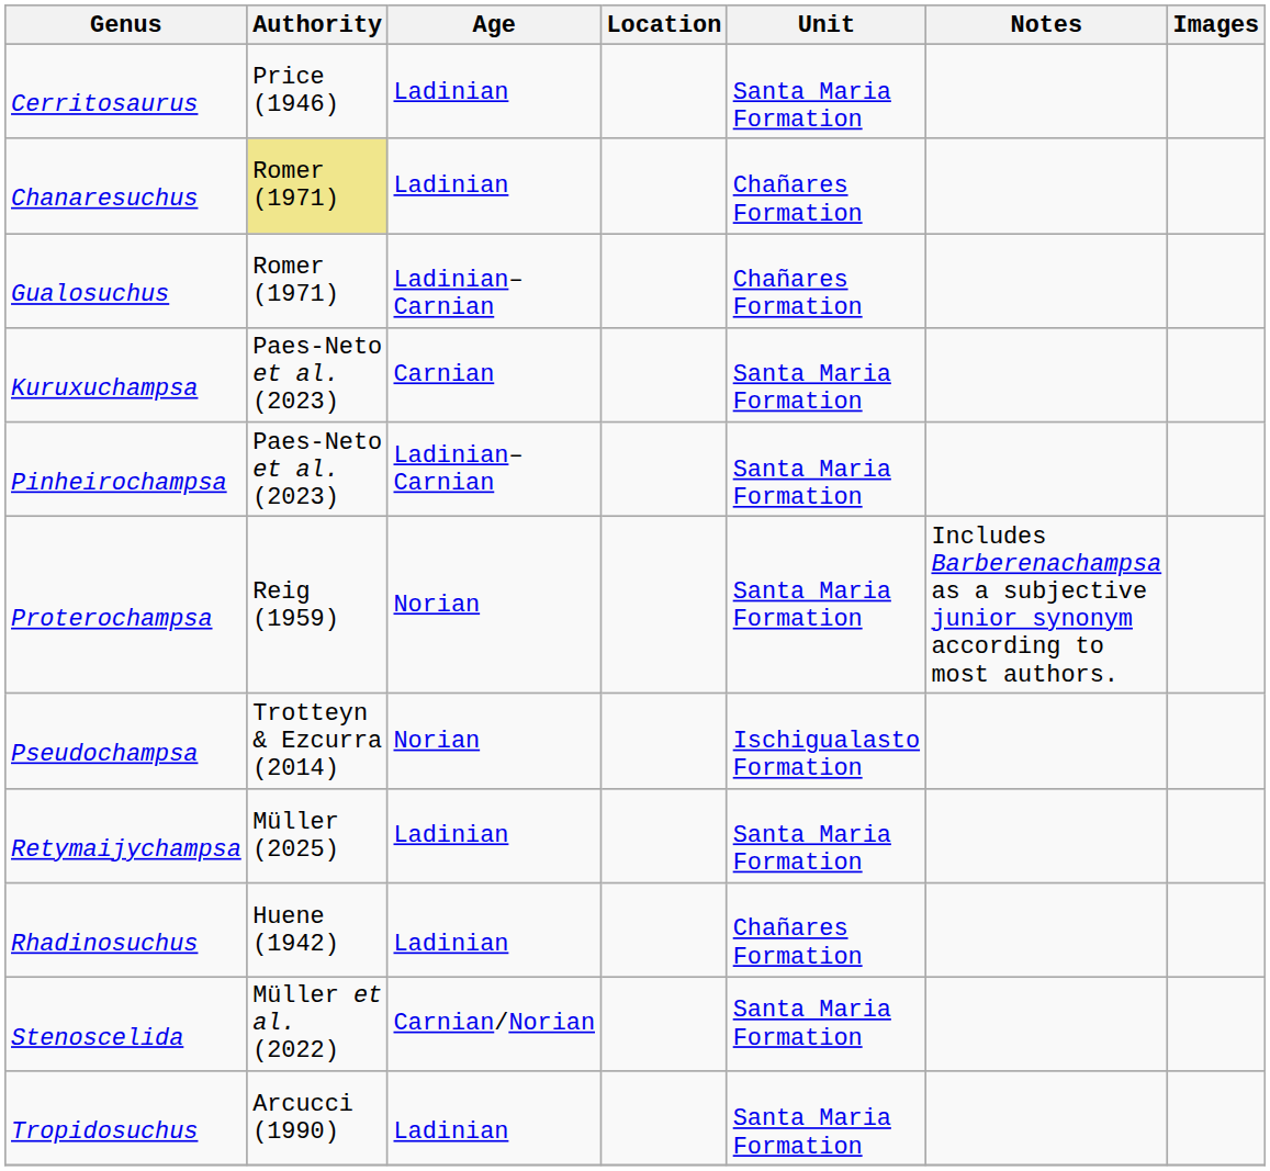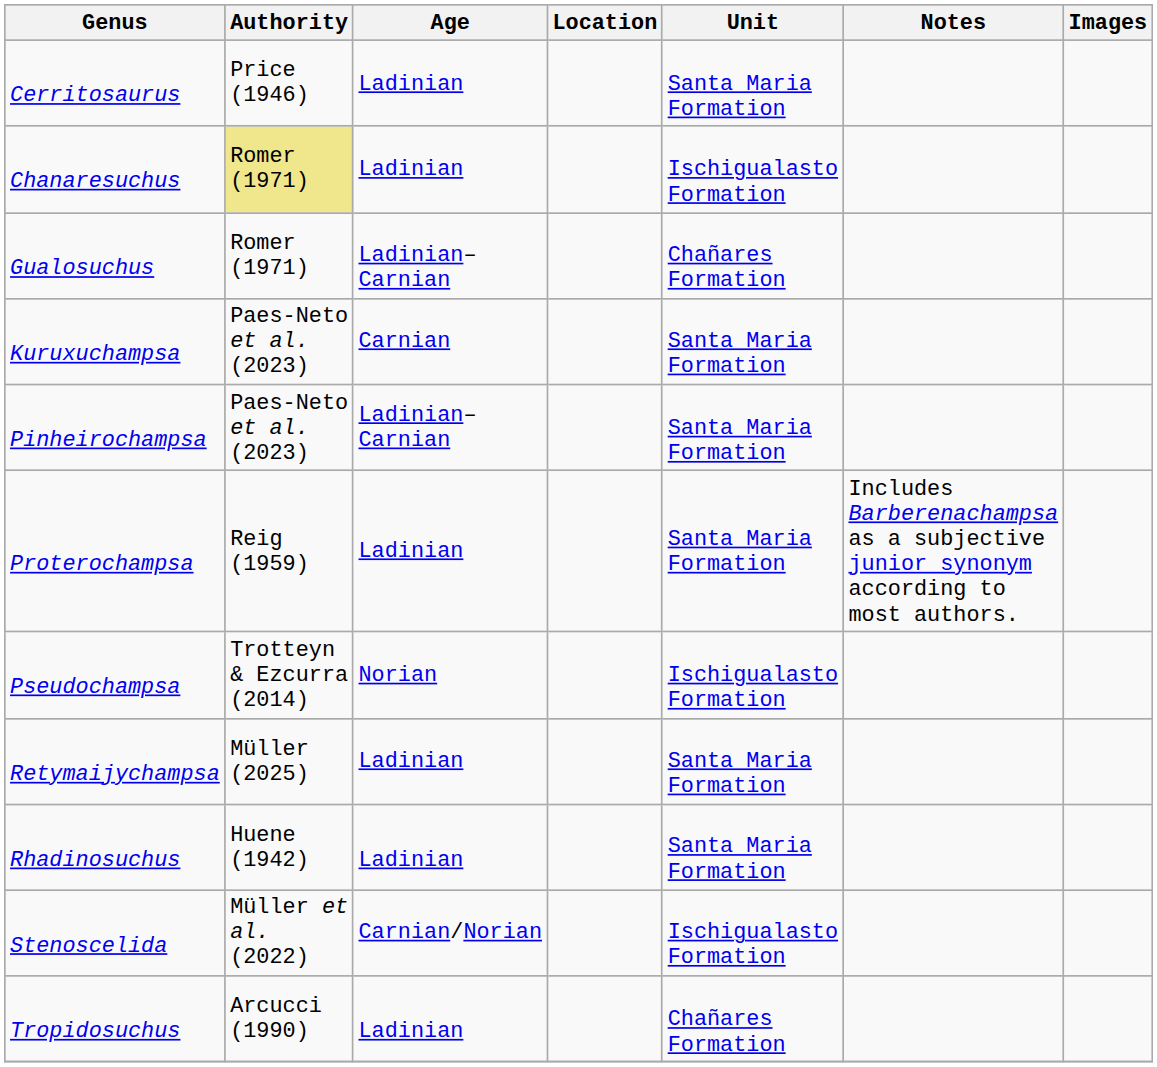Chanaresuchus | Unit: Chañares Formation -> Ischigualasto Formation
Proterochampsa | Age: Norian -> Ladinian
Rhadinosuchus | Unit: Chañares Formation -> Santa Maria Formation
Stenoscelida | Unit: Santa Maria Formation -> Ischigualasto Formation
Tropidosuchus | Unit: Santa Maria Formation -> Chañares Formation
